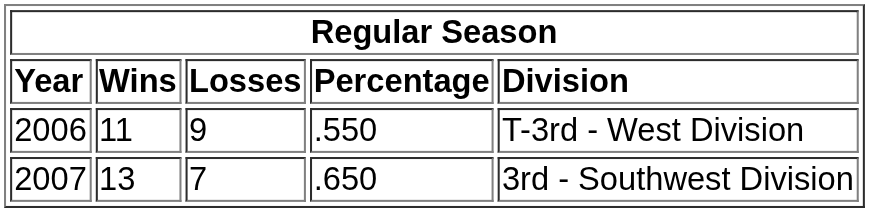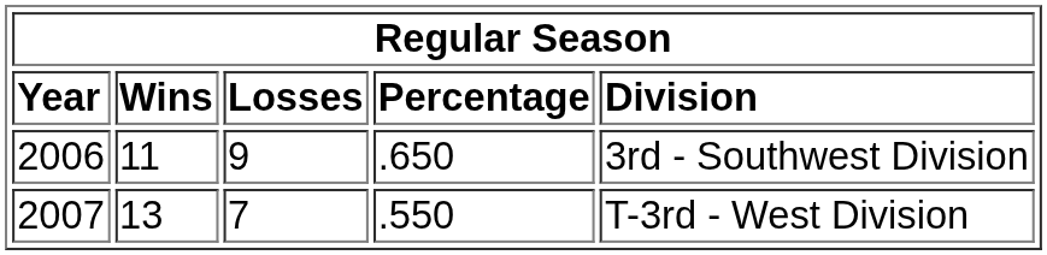2006 | column 4: .550 -> .650
2006 | column 5: T-3rd - West Division -> 3rd - Southwest Division
2007 | column 4: .650 -> .550
2007 | column 5: 3rd - Southwest Division -> T-3rd - West Division
